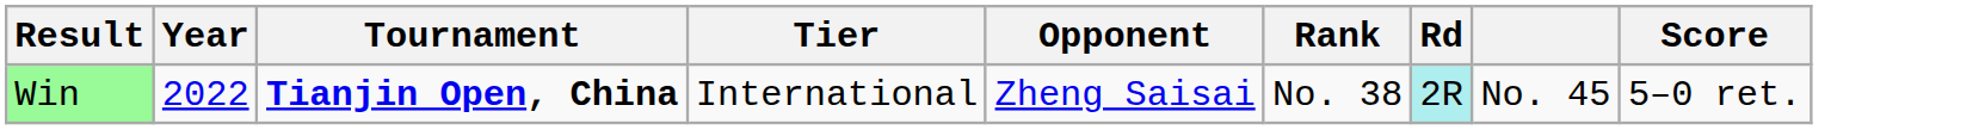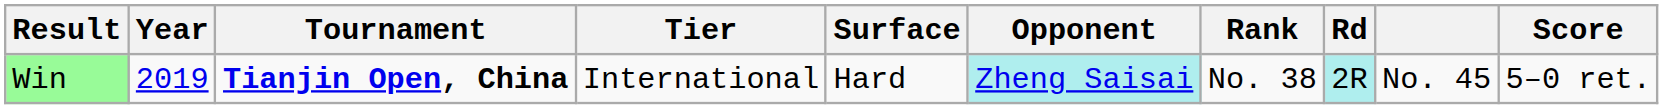+ column: Surface | Hard
Win | Year: 2022 -> 2019
Win | Opponent: no background -> paleturquoise background
